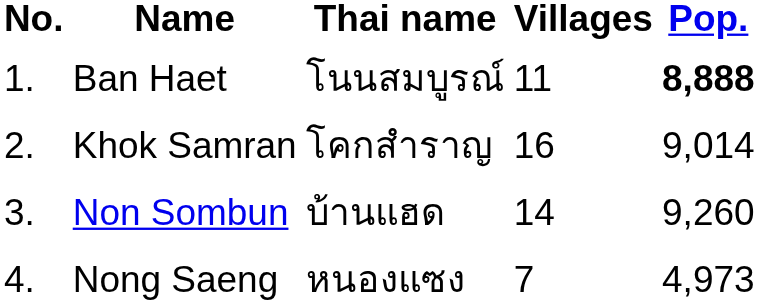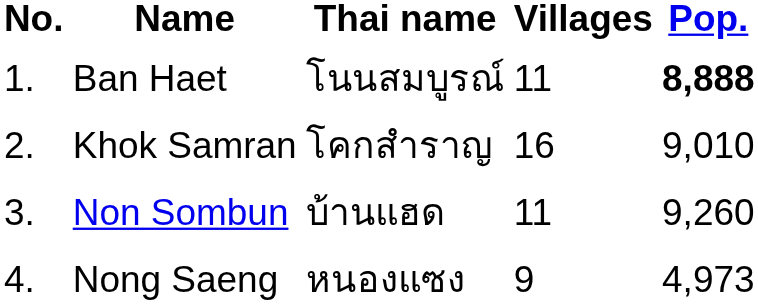Khok Samran | Pop.: 9,014 -> 9,010
Non Sombun | Villages: 14 -> 11
Nong Saeng | Villages: 7 -> 9
